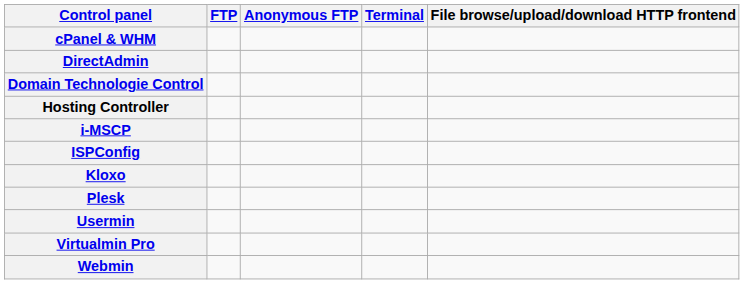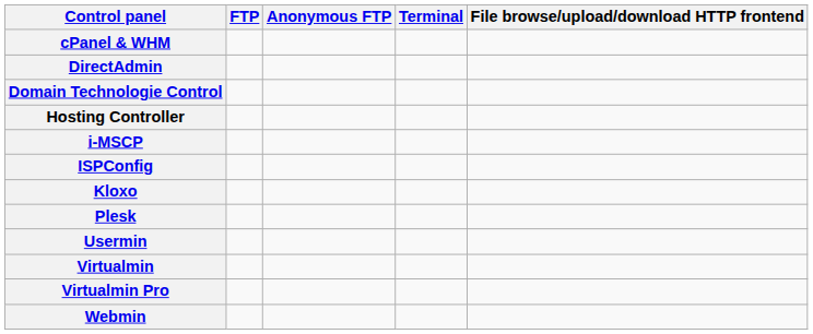+ row: Virtualmin
